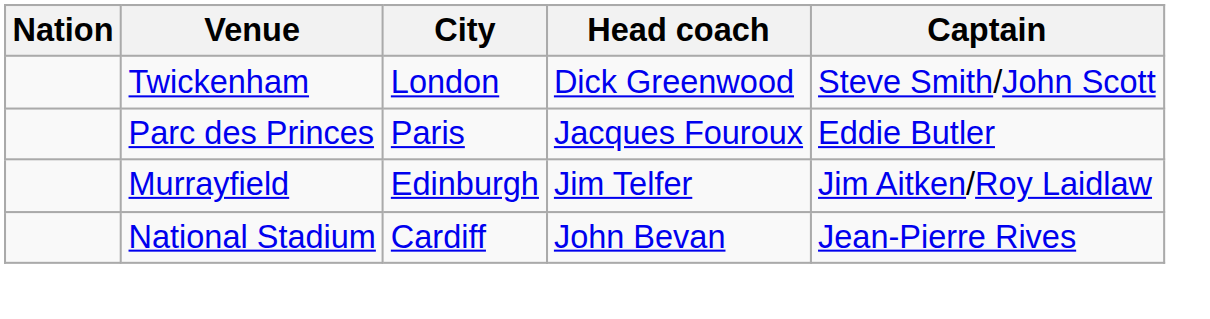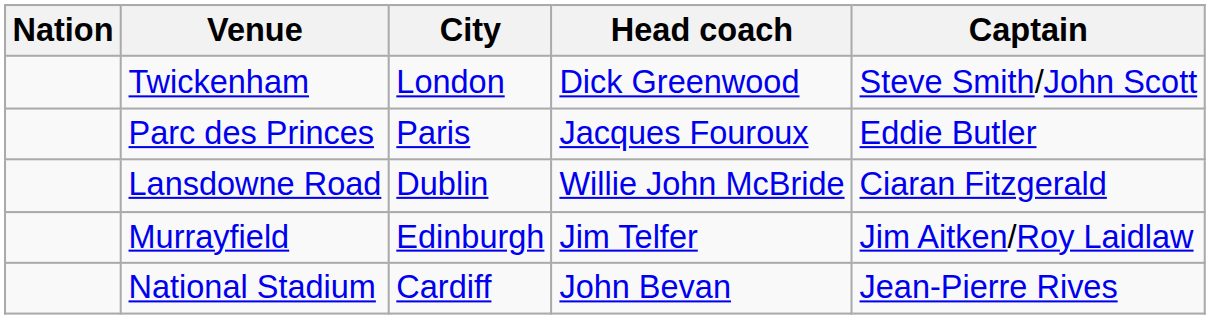+ row: Lansdowne Road | Dublin | Willie John McBride | Ciaran Fitzgerald
